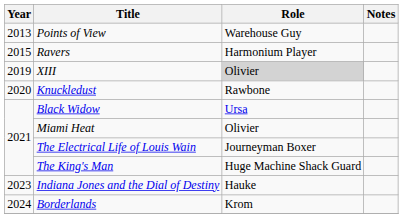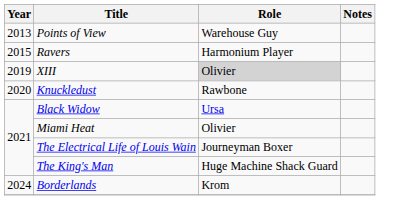- row: 2023 | Indiana Jones and the Dial of Destiny | Hauke
